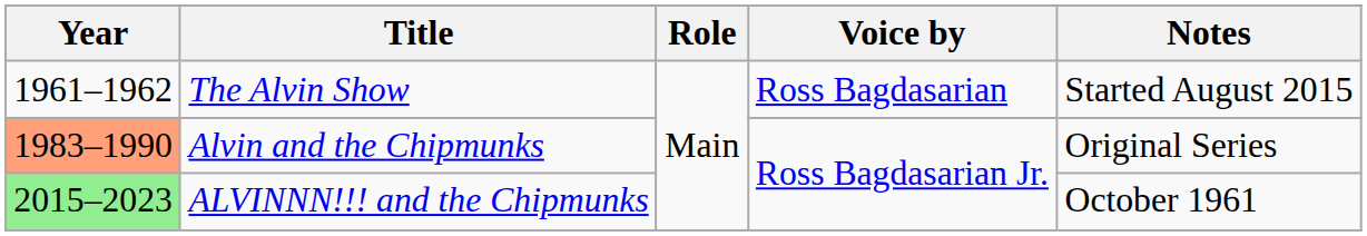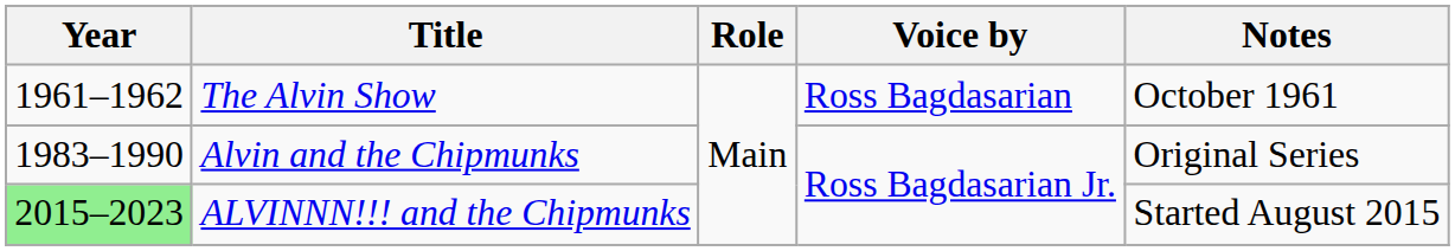The Alvin Show | Notes: Started August 2015 -> October 1961
Alvin and the Chipmunks | Year: lightsalmon background -> no background
ALVINNN!!! and the Chipmunks | Notes: October 1961 -> Started August 2015
